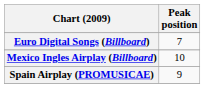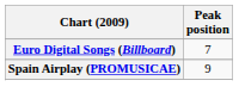- row: Mexico Ingles Airplay (Billboard) | 10
